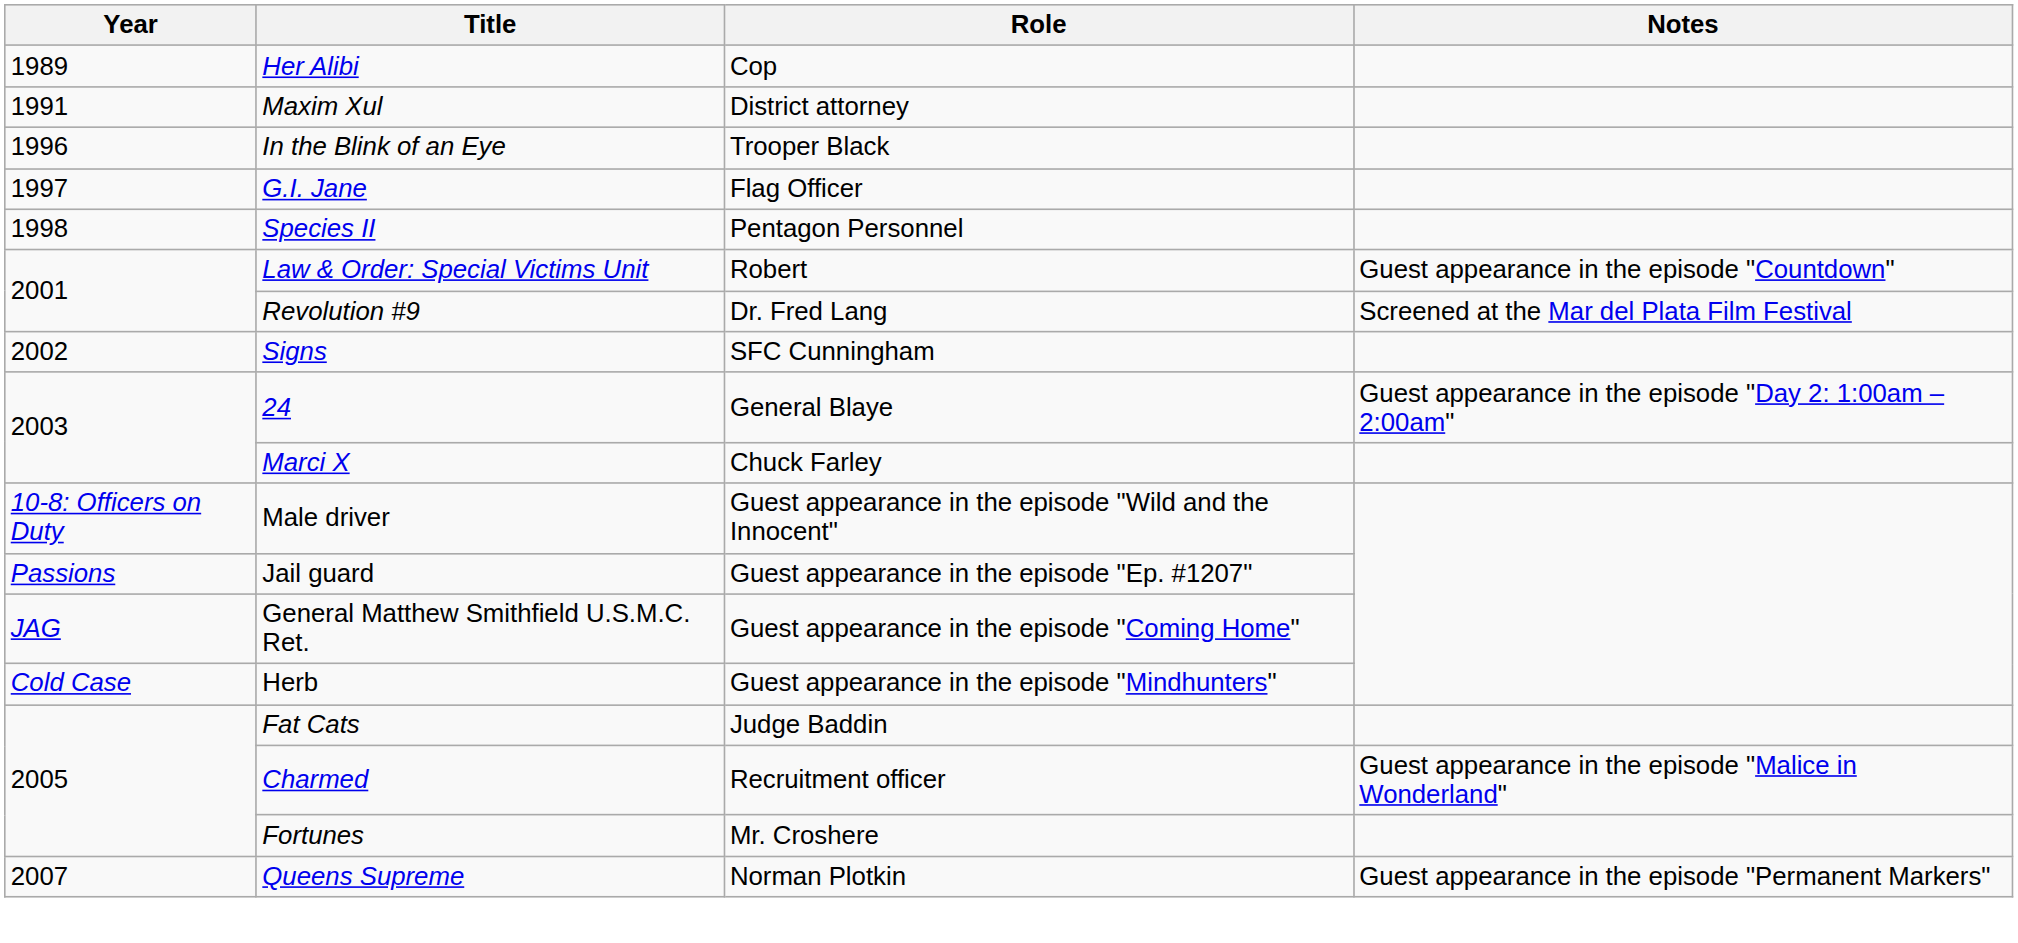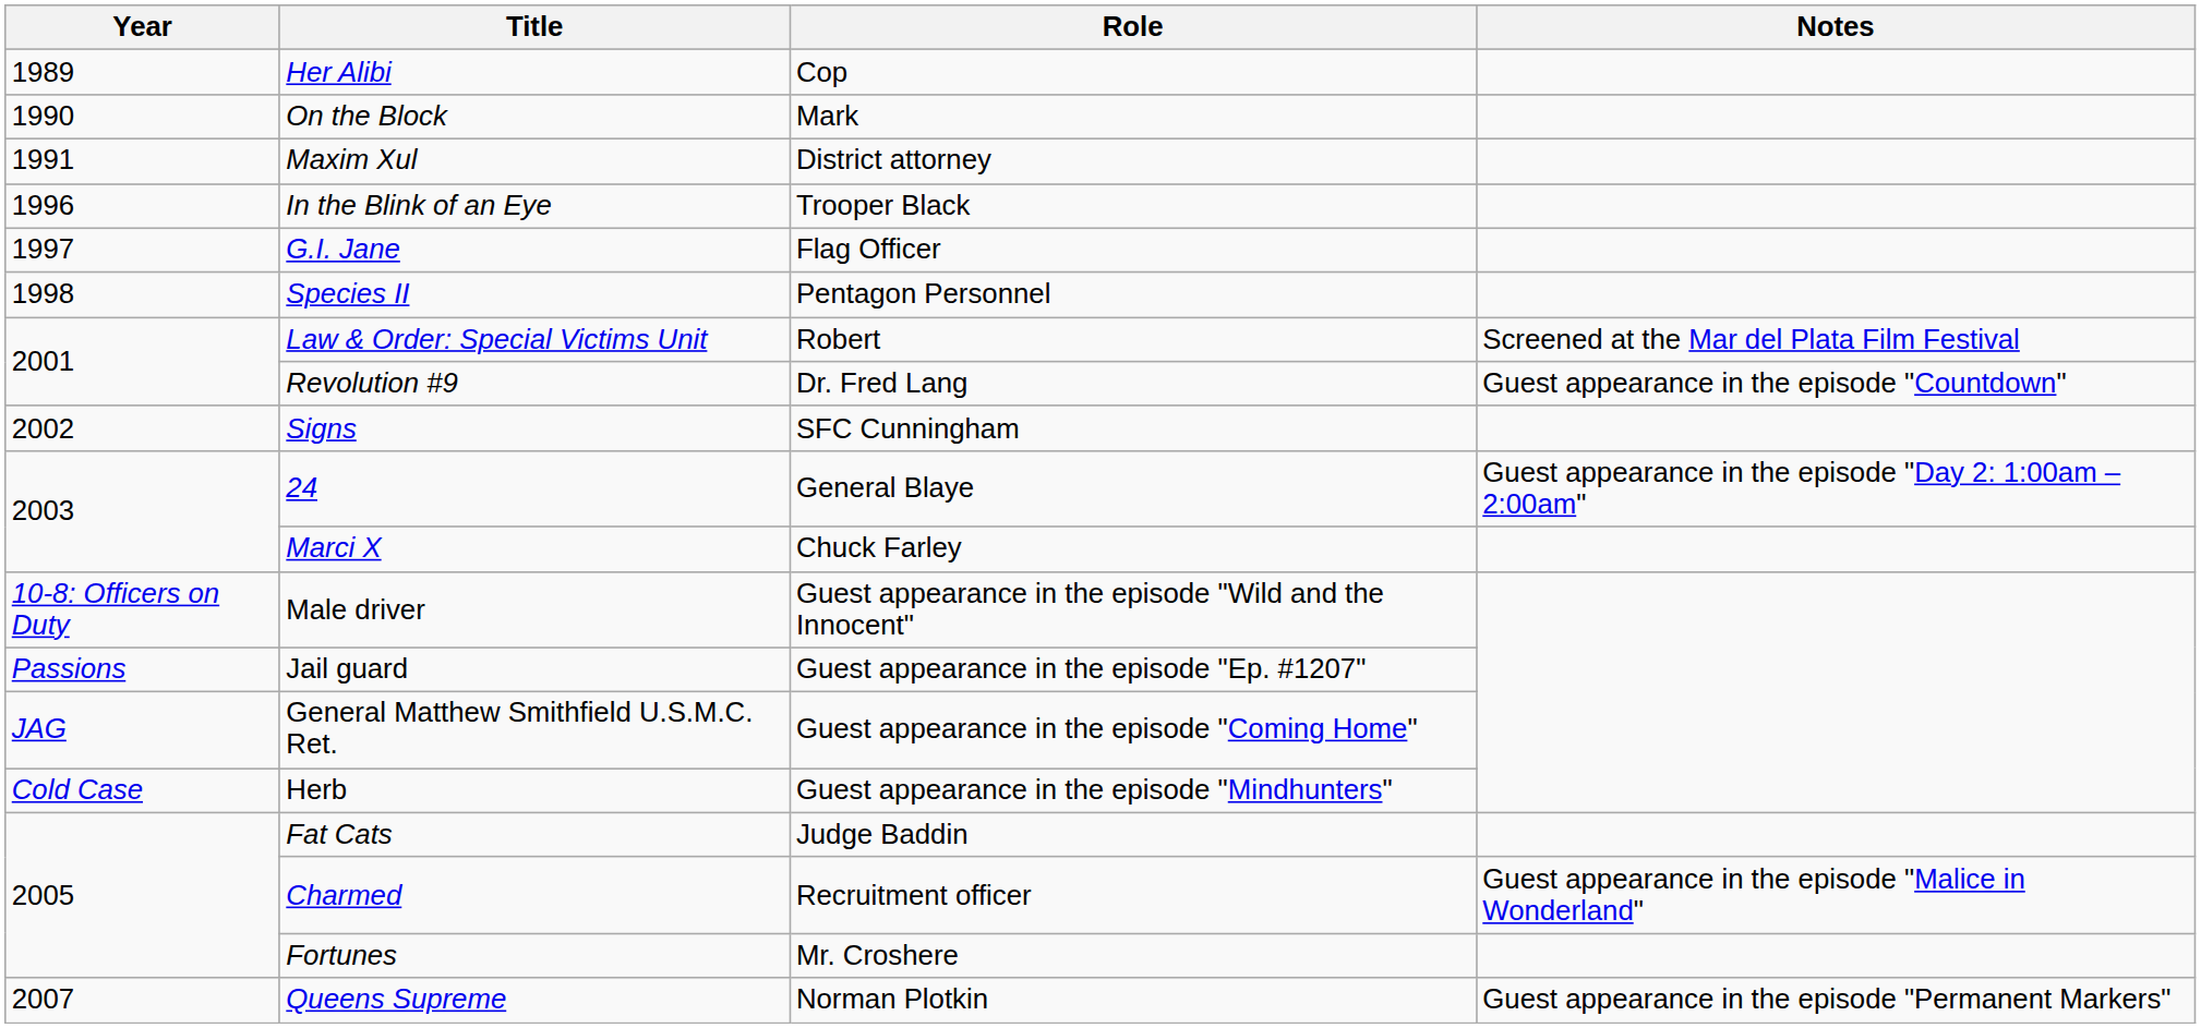+ row: 1990 | On the Block | Mark
Law & Order: Special Victims Unit | Notes: Guest appearance in the episode "Countdown" -> Screened at the Mar del Plata Film Festival
Revolution #9 | Notes: Screened at the Mar del Plata Film Festival -> Guest appearance in the episode "Countdown"
